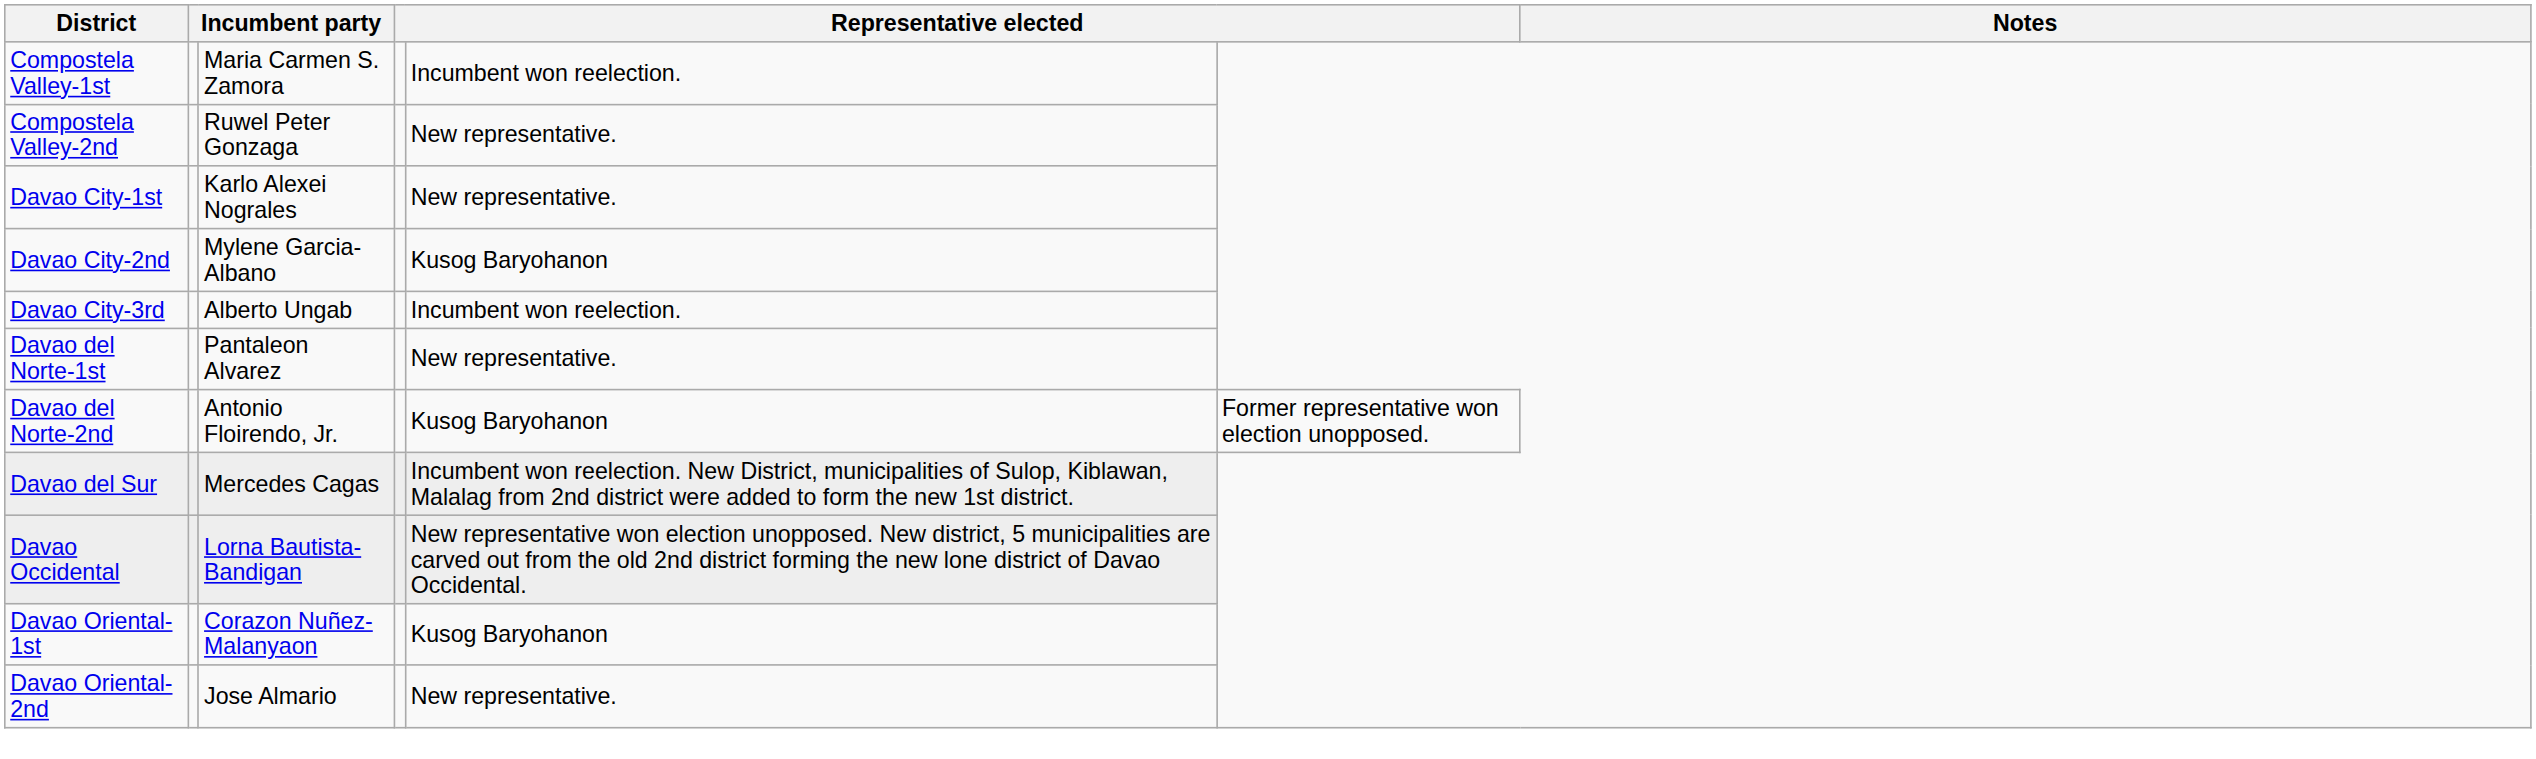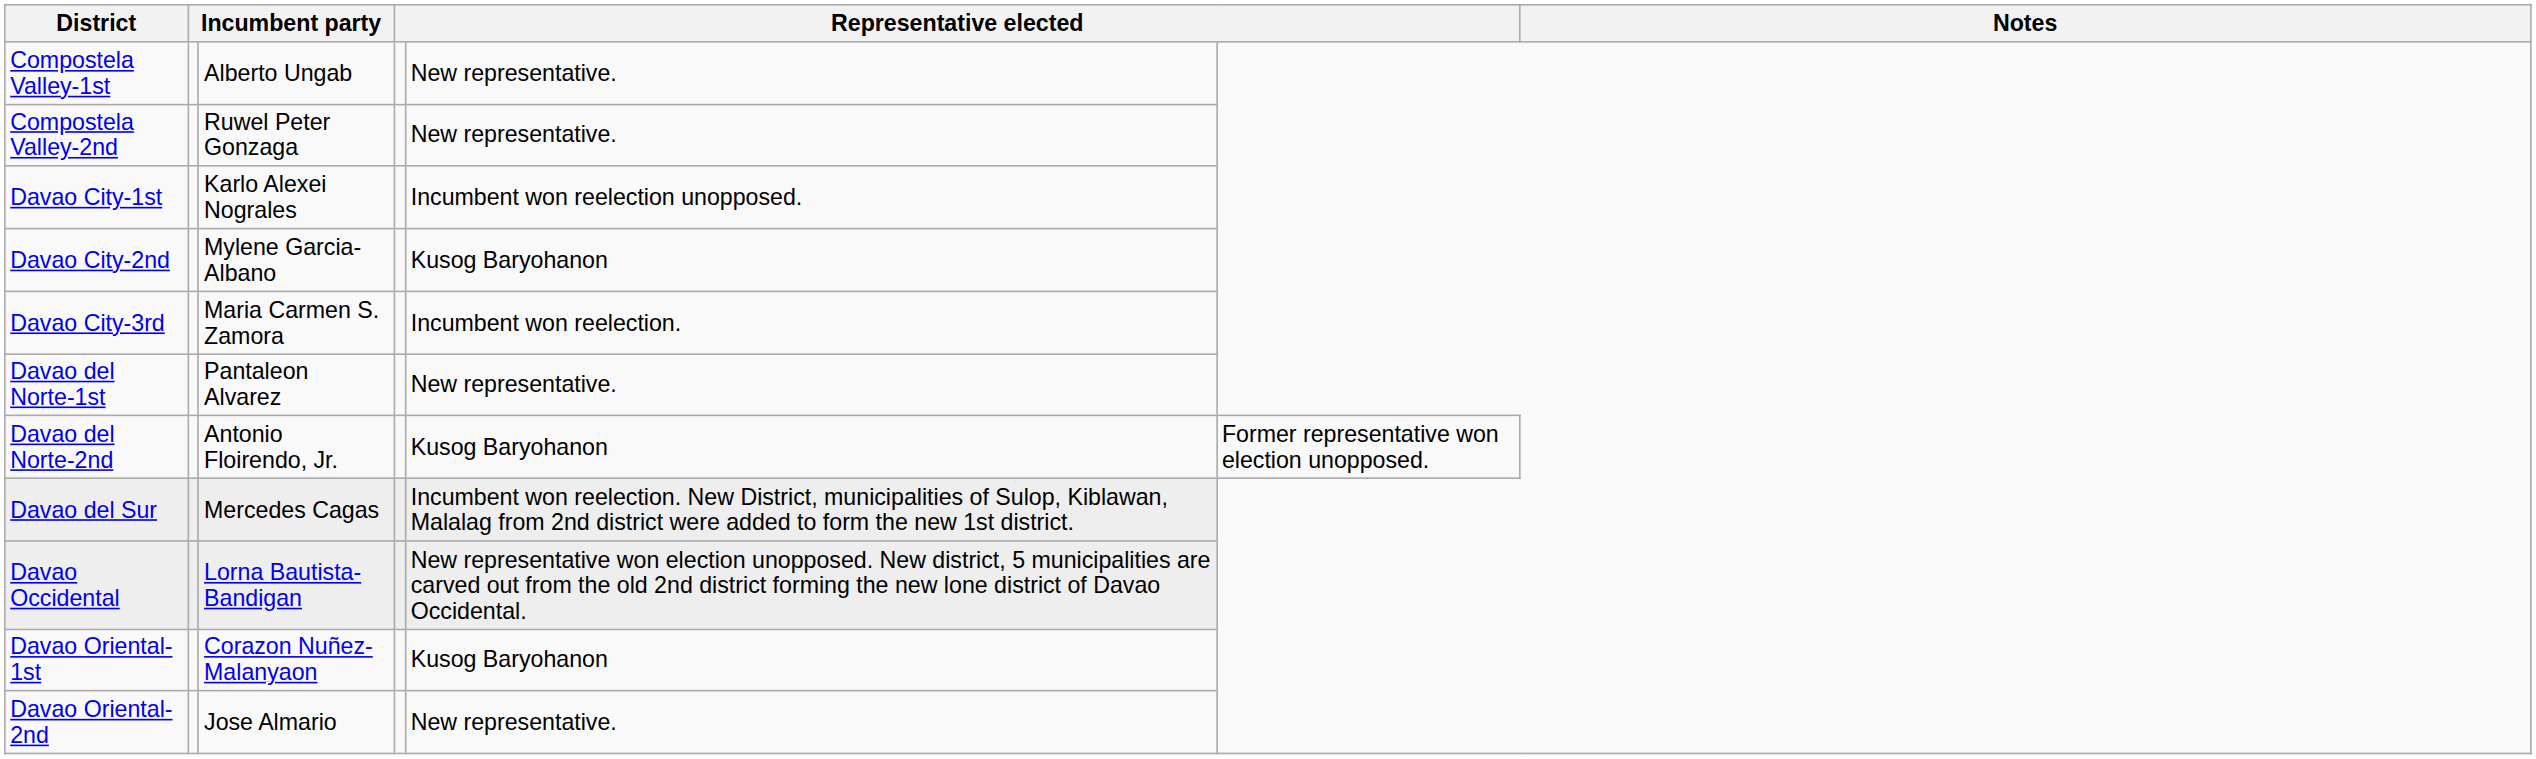Compostela Valley-1st | column 3: Maria Carmen S. Zamora -> Alberto Ungab
Compostela Valley-1st | column 5: Incumbent won reelection. -> New representative.
Davao City-1st | column 5: New representative. -> Incumbent won reelection unopposed.
Davao City-3rd | column 3: Alberto Ungab -> Maria Carmen S. Zamora
